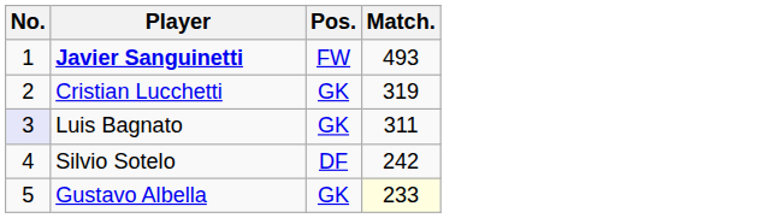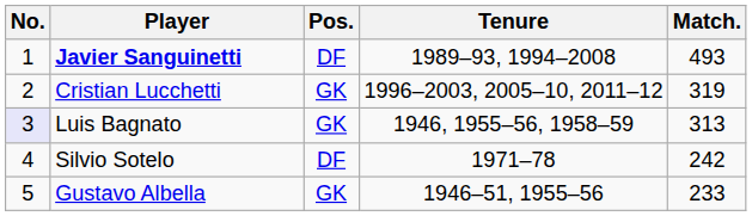+ column: Tenure | 1989–93, 1994–2008 | 1996–2003, 2005–10, 2011–12 | 1946, 1955–56, 1958–59 | 1971–78 | 1946–51, 1955–56
Javier Sanguinetti | Pos.: FW -> DF
Luis Bagnato | Match.: 311 -> 313
Gustavo Albella | Match.: lightyellow background -> no background
